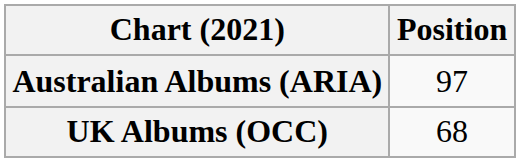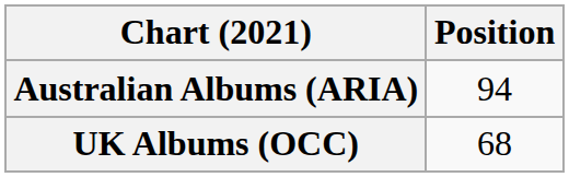Australian Albums (ARIA) | Position: 97 -> 94
